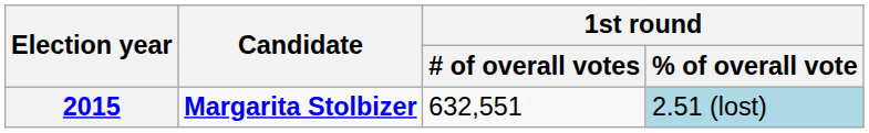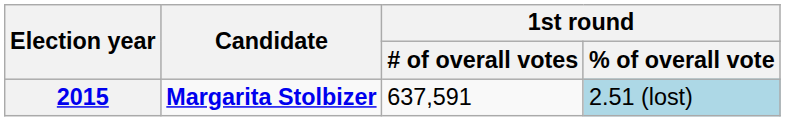2015 | 1st round / # of overall votes: 632,551 -> 637,591
